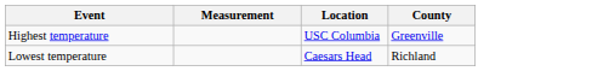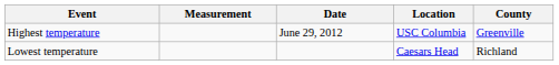+ column: Date | June 29, 2012
